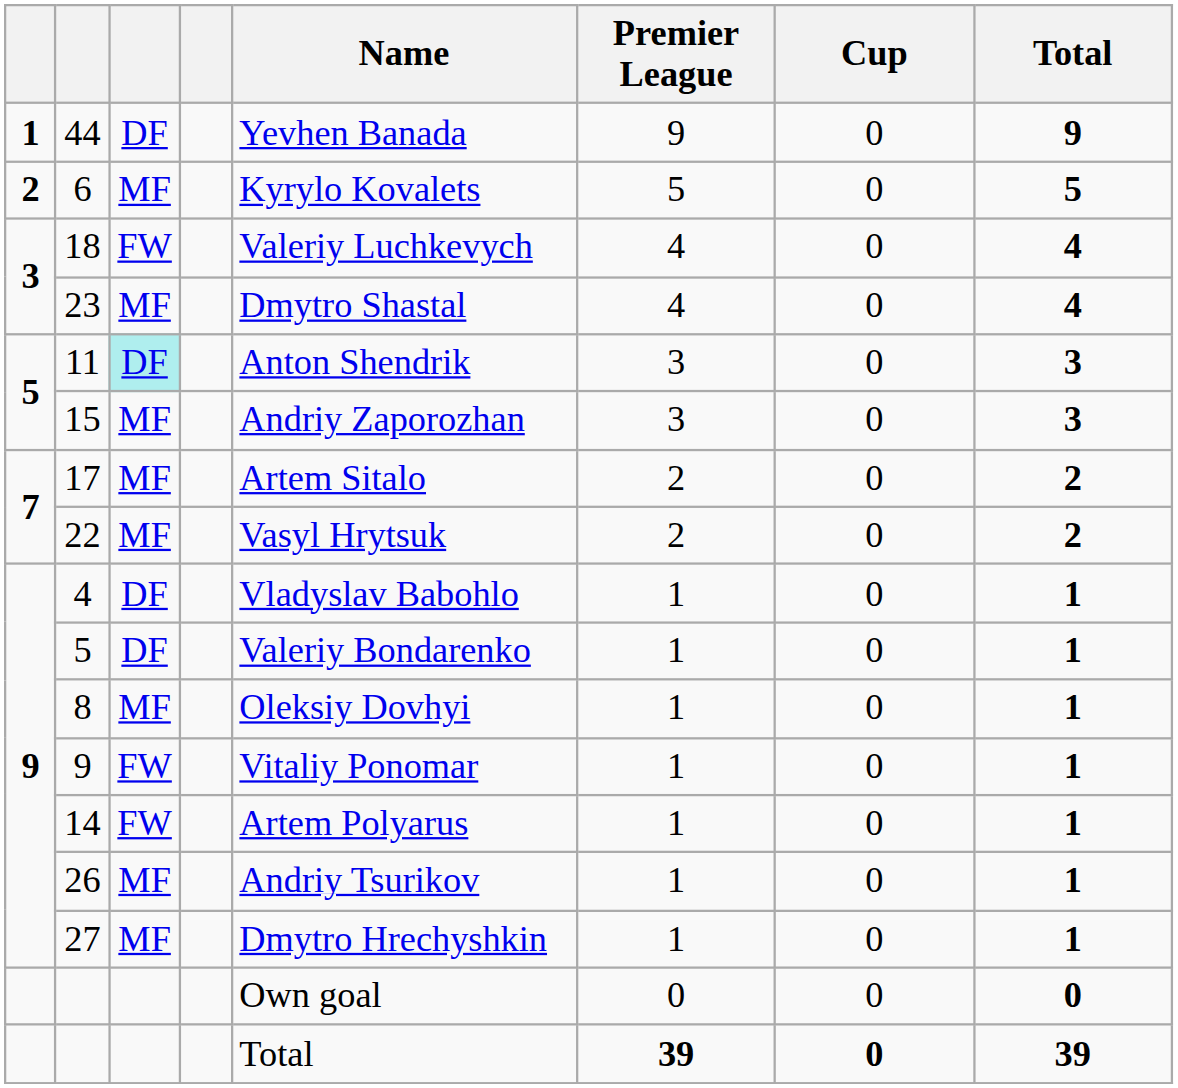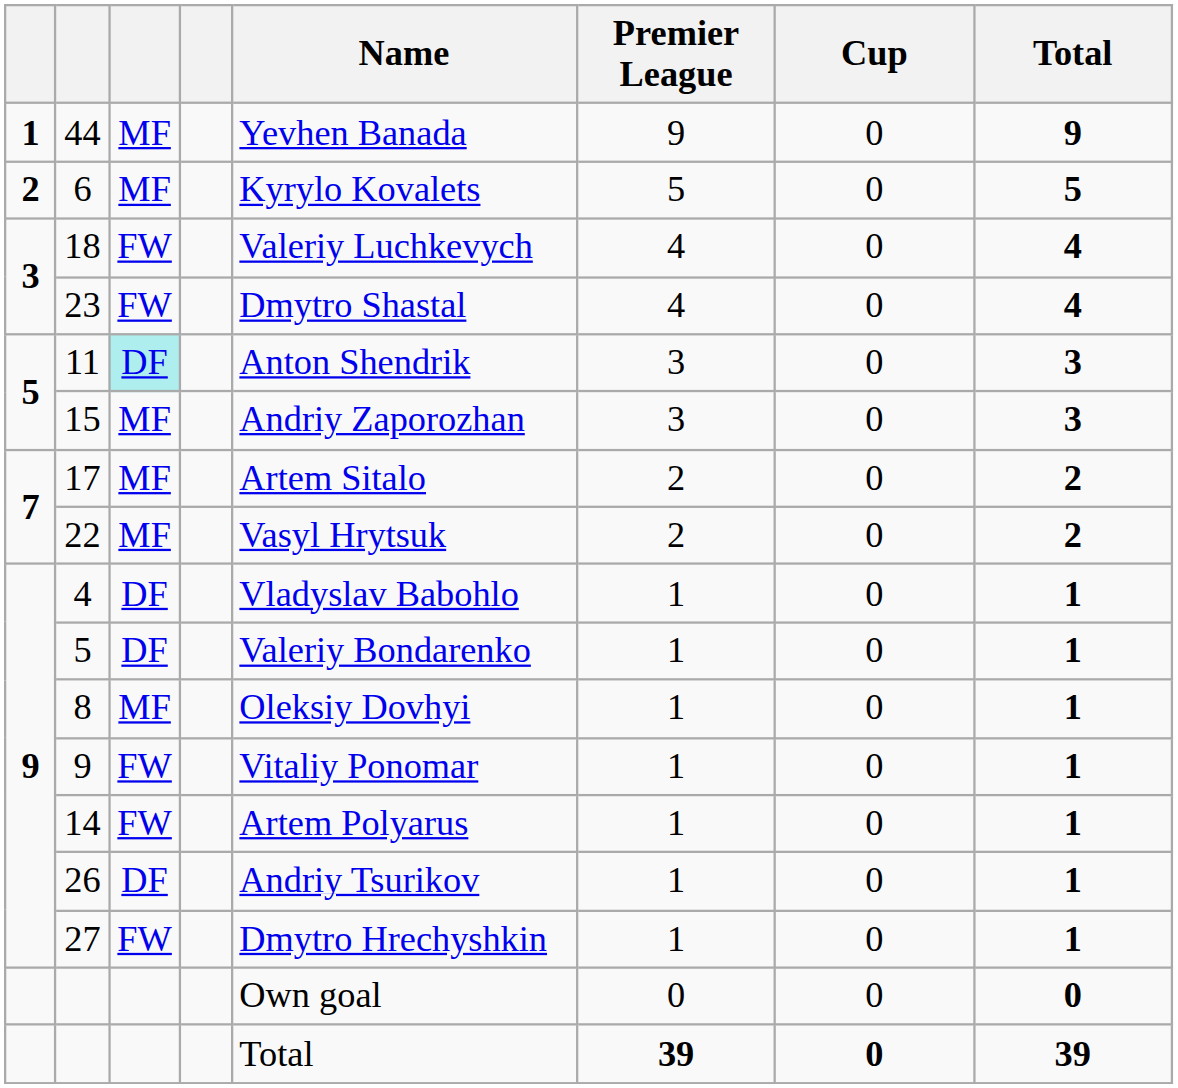44 | column 3: DF -> MF
23 | column 3: MF -> FW
26 | column 3: MF -> DF
27 | column 3: MF -> FW
